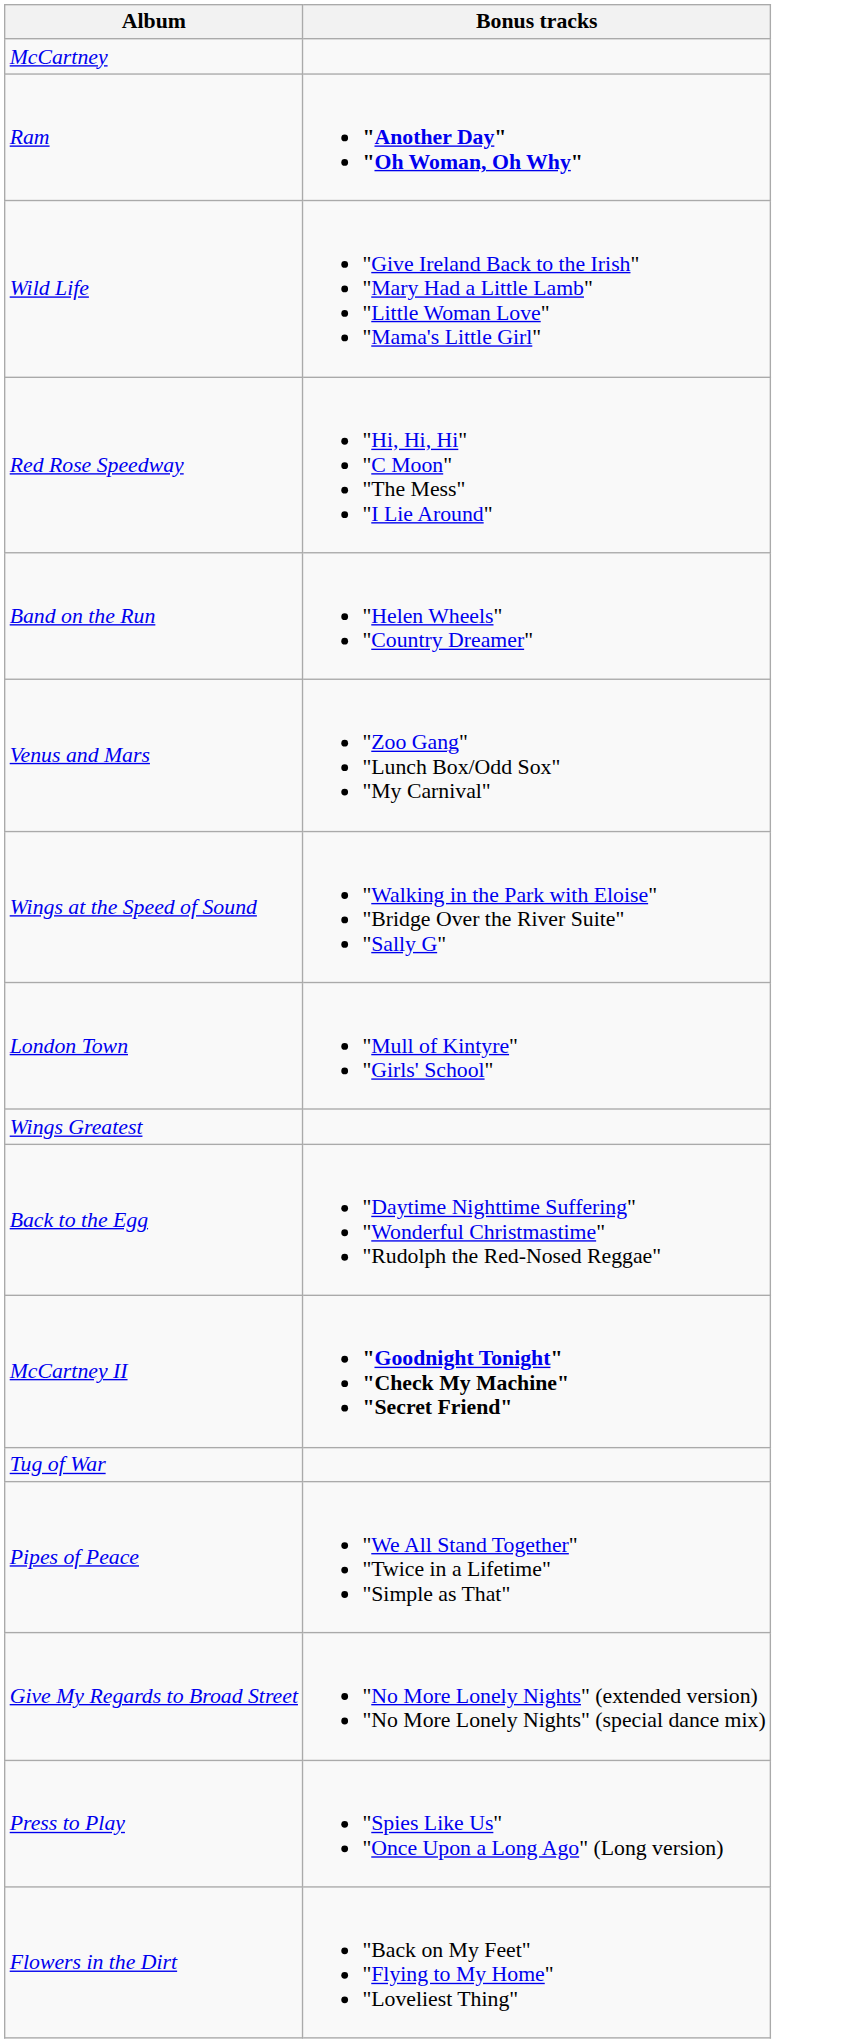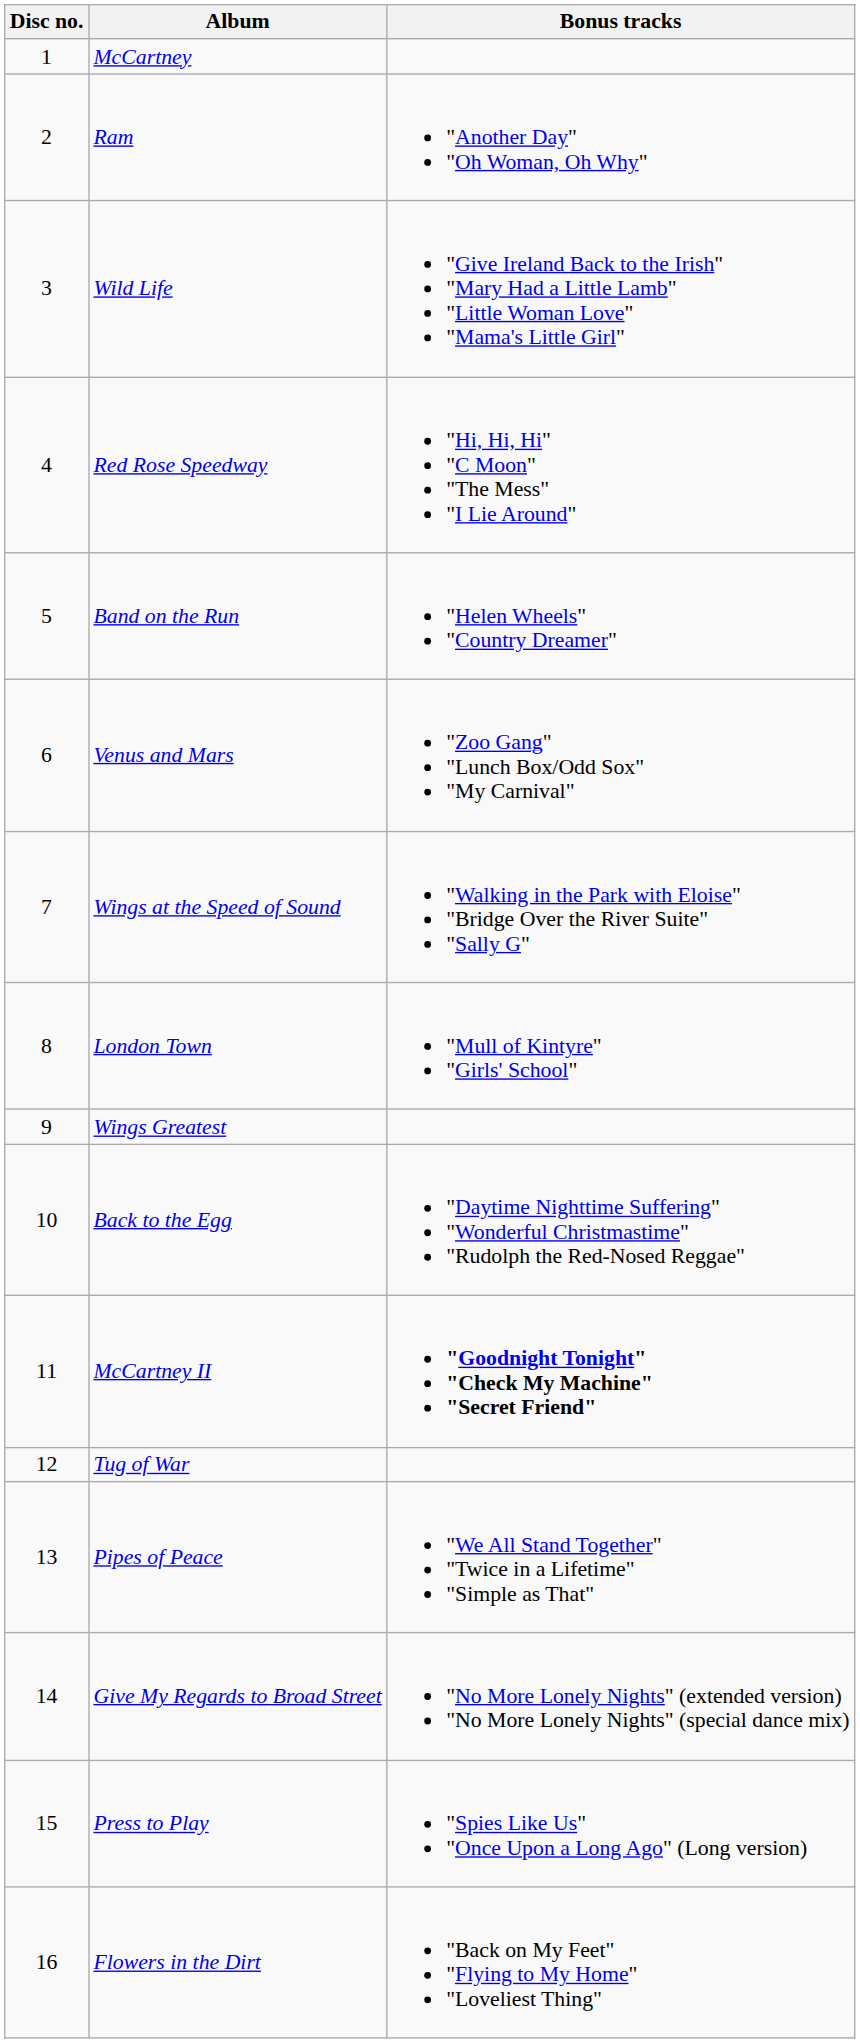+ column: Disc no. | 1 | 2 | 3 | 4 | 5 | 6 | 7 | 8 | 9 | 10 | 11 | 12 | 13 | 14 | 15 | 16
Ram | Bonus tracks: bold -> normal
